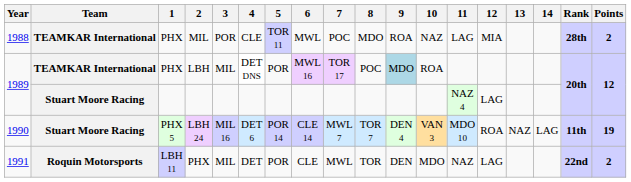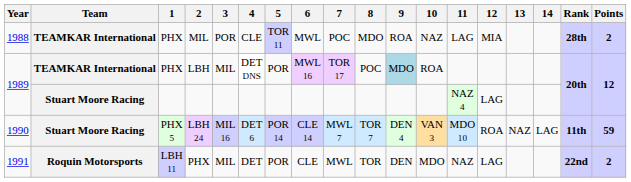LBH 24 | Points: 19 -> 59
